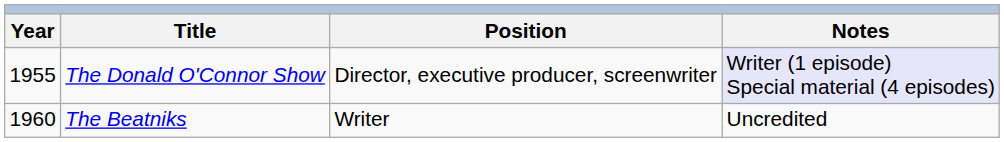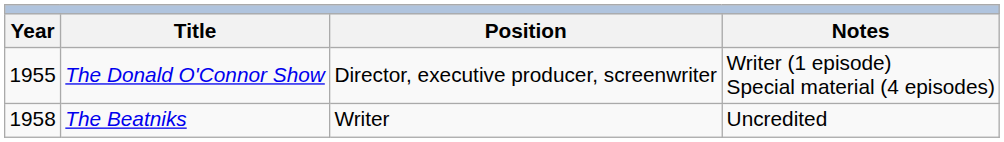The Donald O'Connor Show | Notes: lavender background -> no background
The Beatniks | Year: 1960 -> 1958
